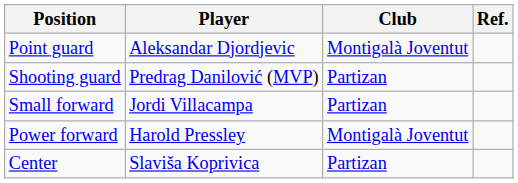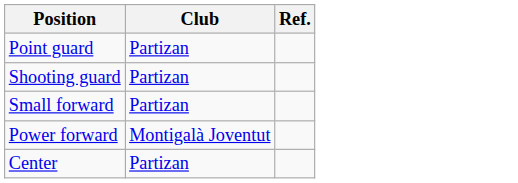- column: Player | Aleksandar Djordjevic | Predrag Danilović (MVP) | Jordi Villacampa | Harold Pressley | Slaviša Koprivica
Point guard | Club: Montigalà Joventut -> Partizan
